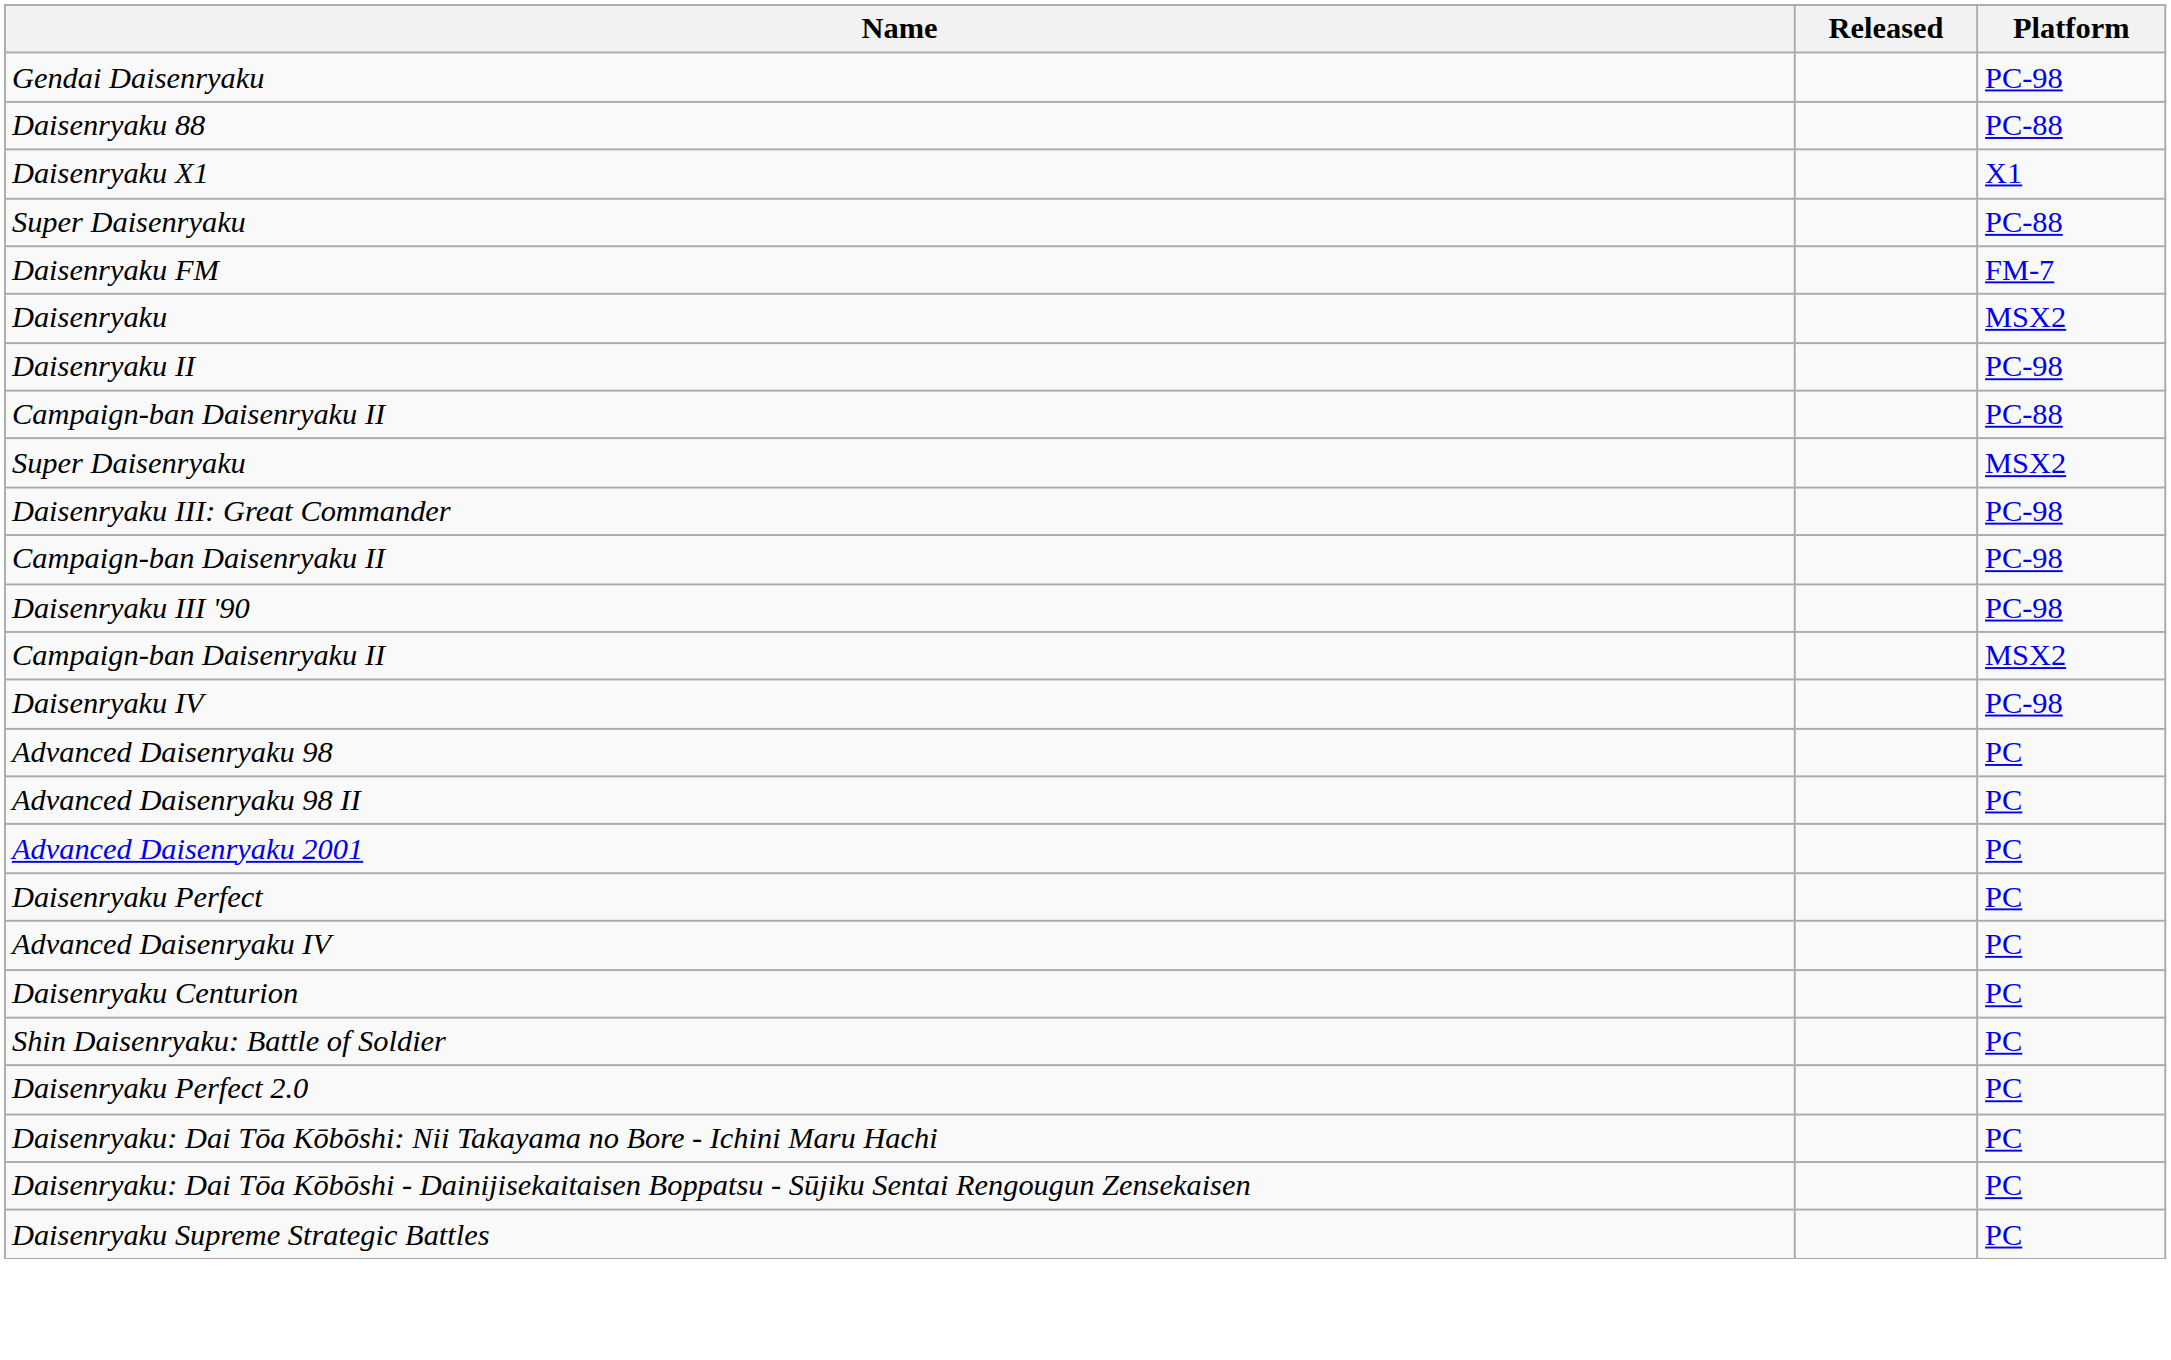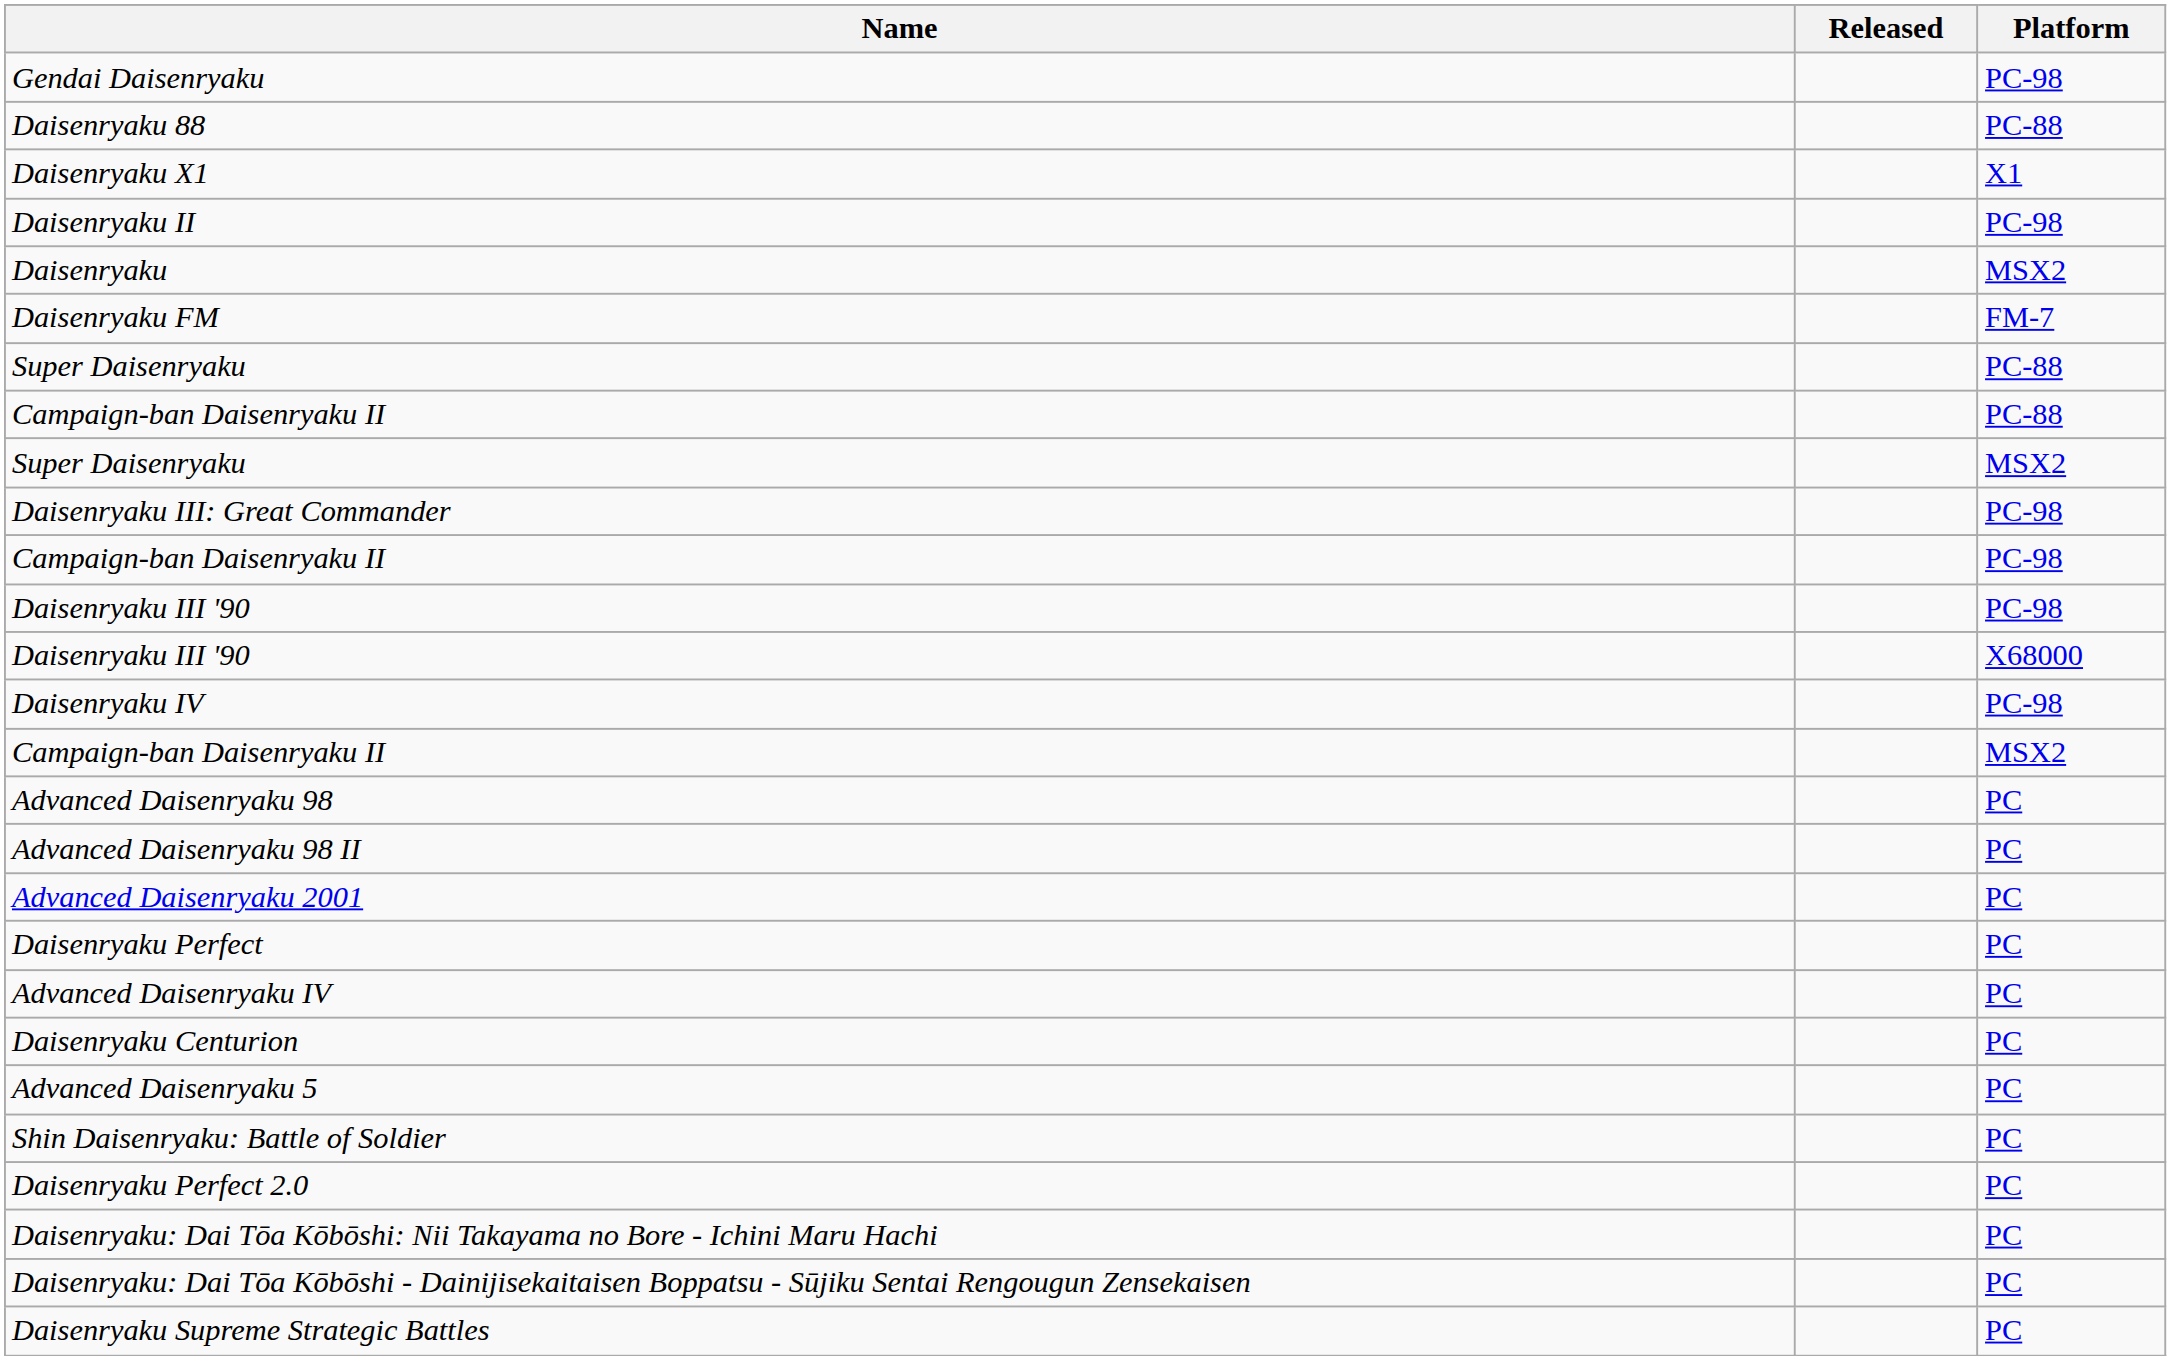rows swapped: Daisenryaku II <-> Super Daisenryaku / PC-88
rows swapped: Daisenryaku FM <-> Daisenryaku
+ row: Daisenryaku III '90 | X68000
rows swapped: Campaign-ban Daisenryaku II / MSX2 <-> Daisenryaku IV
+ row: Advanced Daisenryaku 5 | PC
